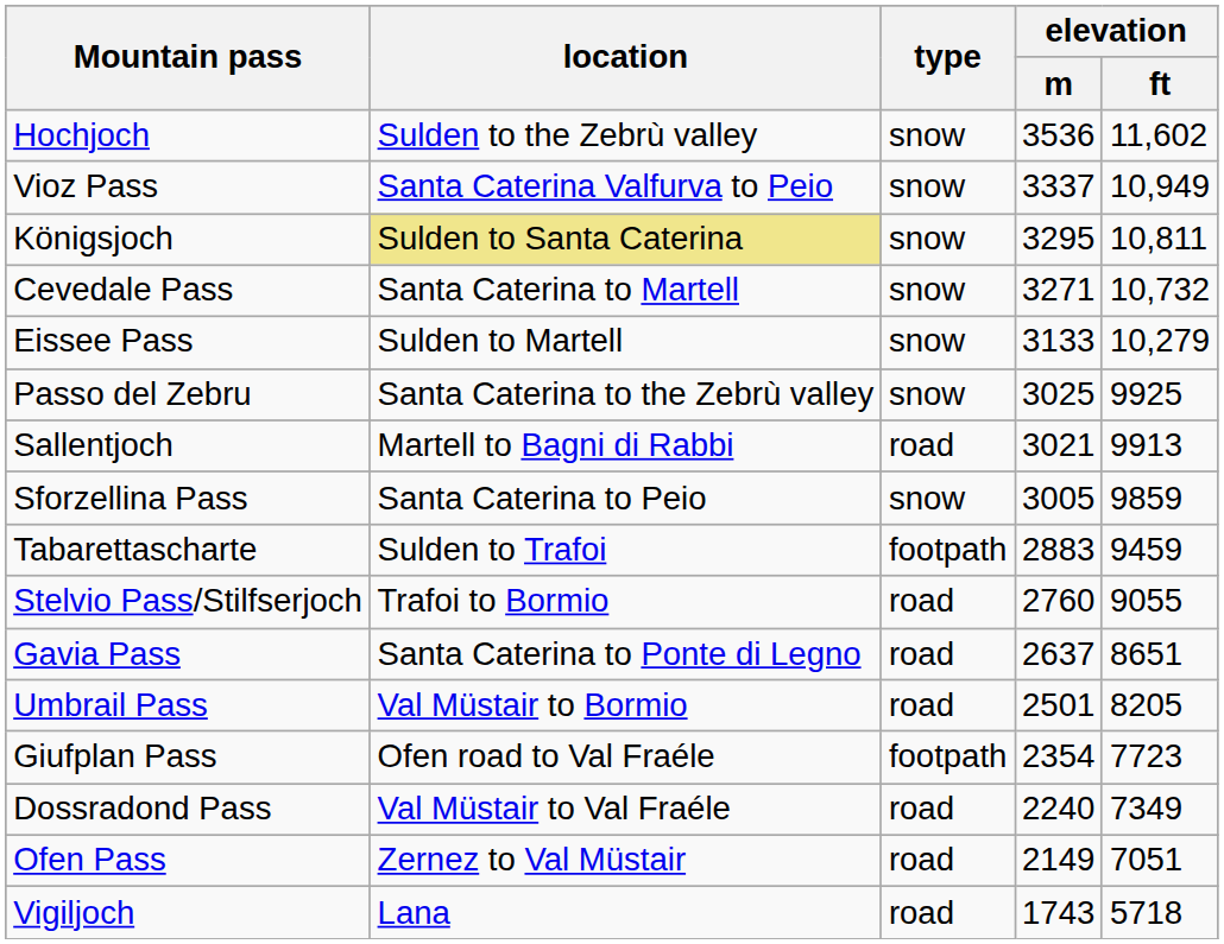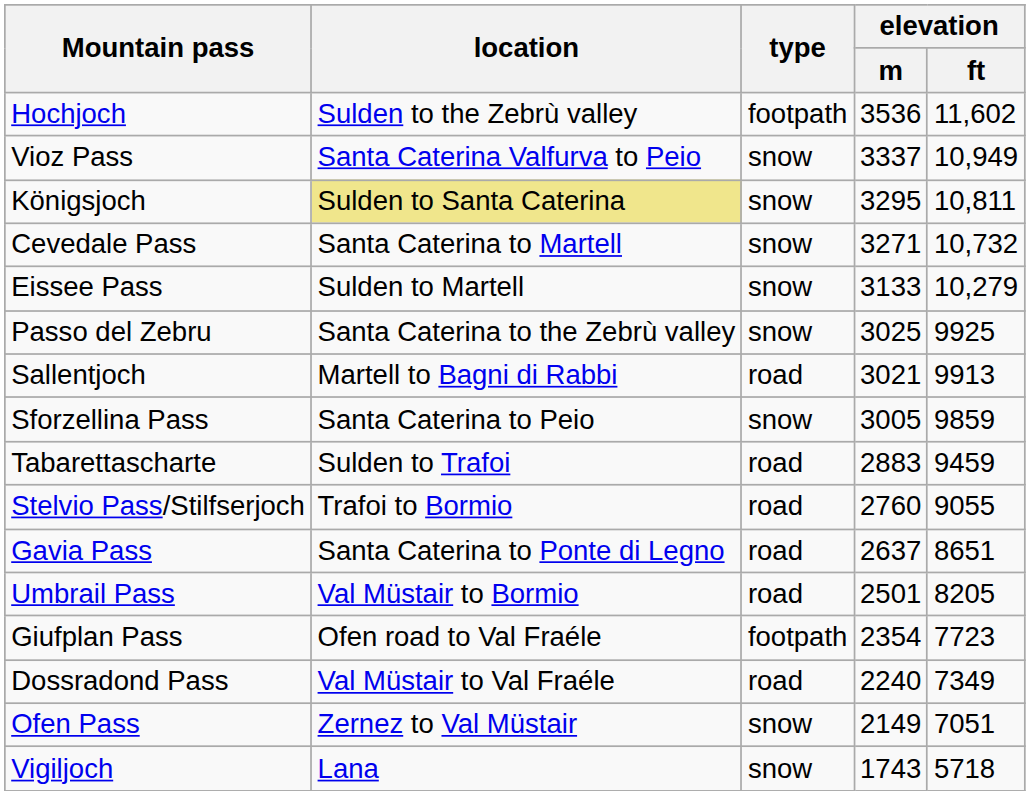Hochjoch | type: snow -> footpath
Tabarettascharte | type: footpath -> road
Ofen Pass | type: road -> snow
Vigiljoch | type: road -> snow
